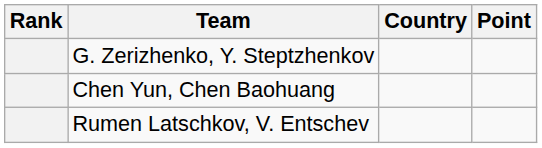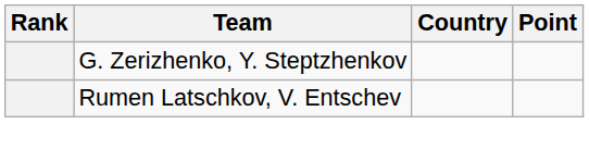- row: Chen Yun, Chen Baohuang
